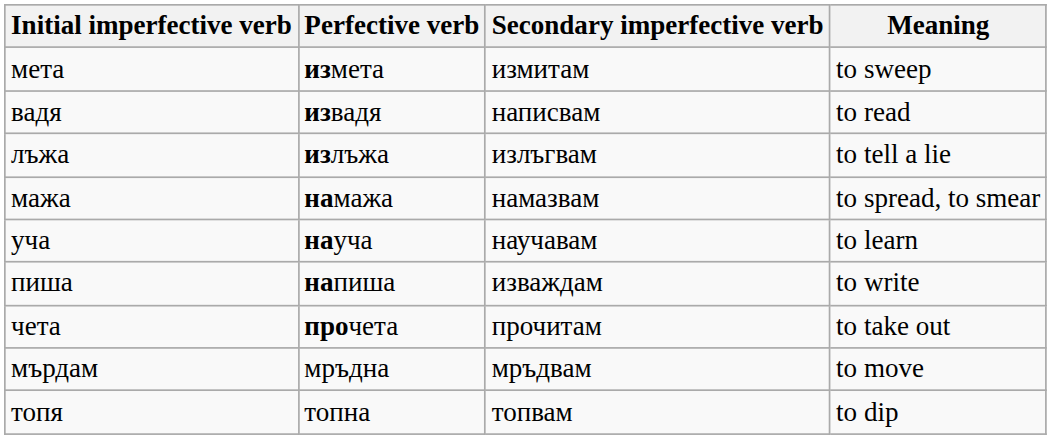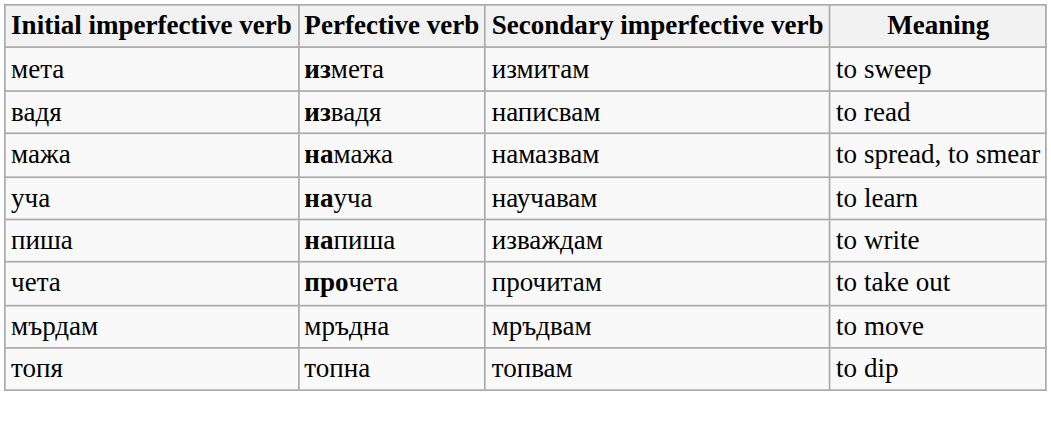- row: лъжа | излъжа | излъгвам | to tell a lie
